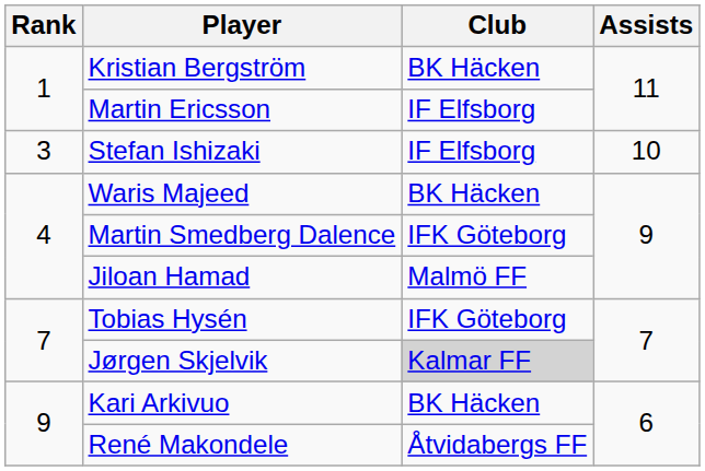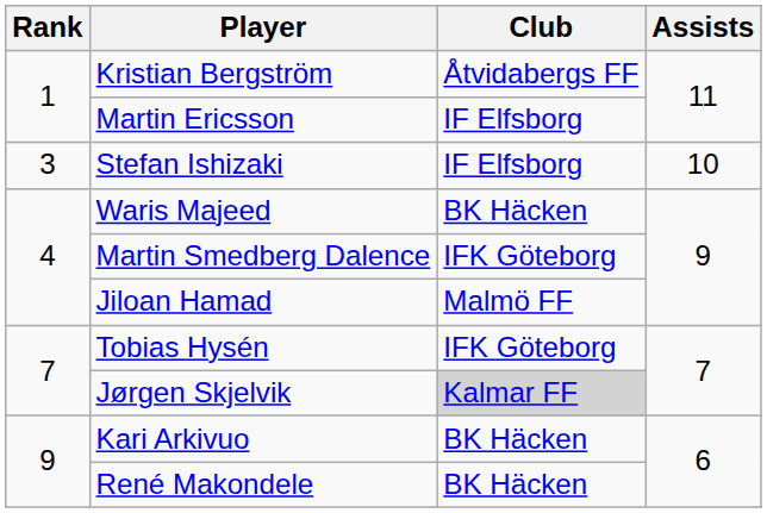Kristian Bergström | Club: BK Häcken -> Åtvidabergs FF
René Makondele | Club: Åtvidabergs FF -> BK Häcken
